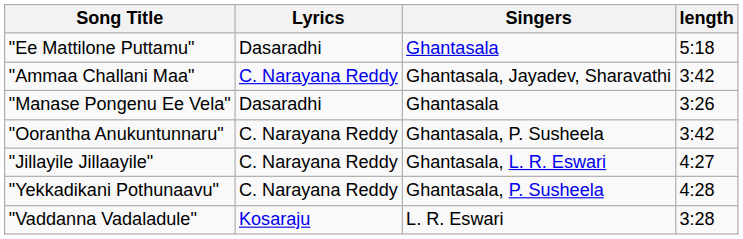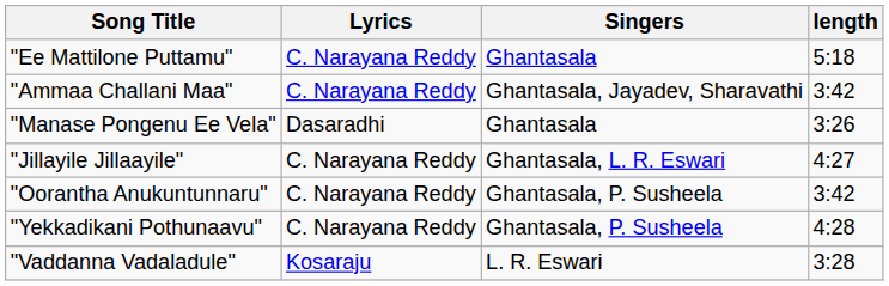"Ee Mattilone Puttamu" | Lyrics: Dasaradhi -> C. Narayana Reddy
rows swapped: "Oorantha Anukuntunnaru" <-> "Jillayile Jillaayile"
